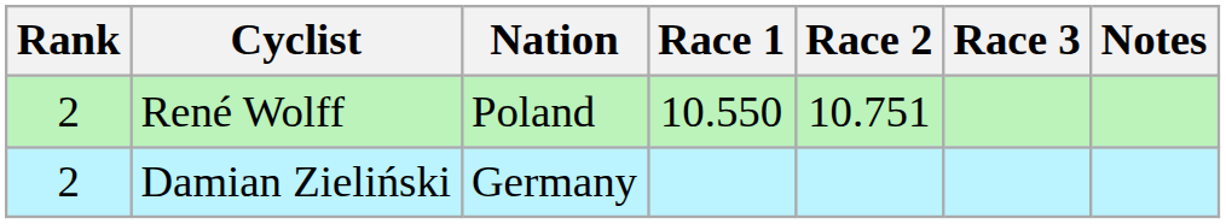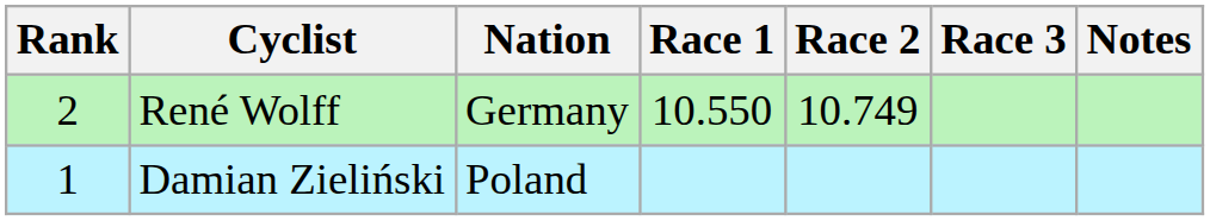René Wolff | Nation: Poland -> Germany
René Wolff | Race 2: 10.751 -> 10.749
Damian Zieliński | Rank: 2 -> 1
Damian Zieliński | Nation: Germany -> Poland
